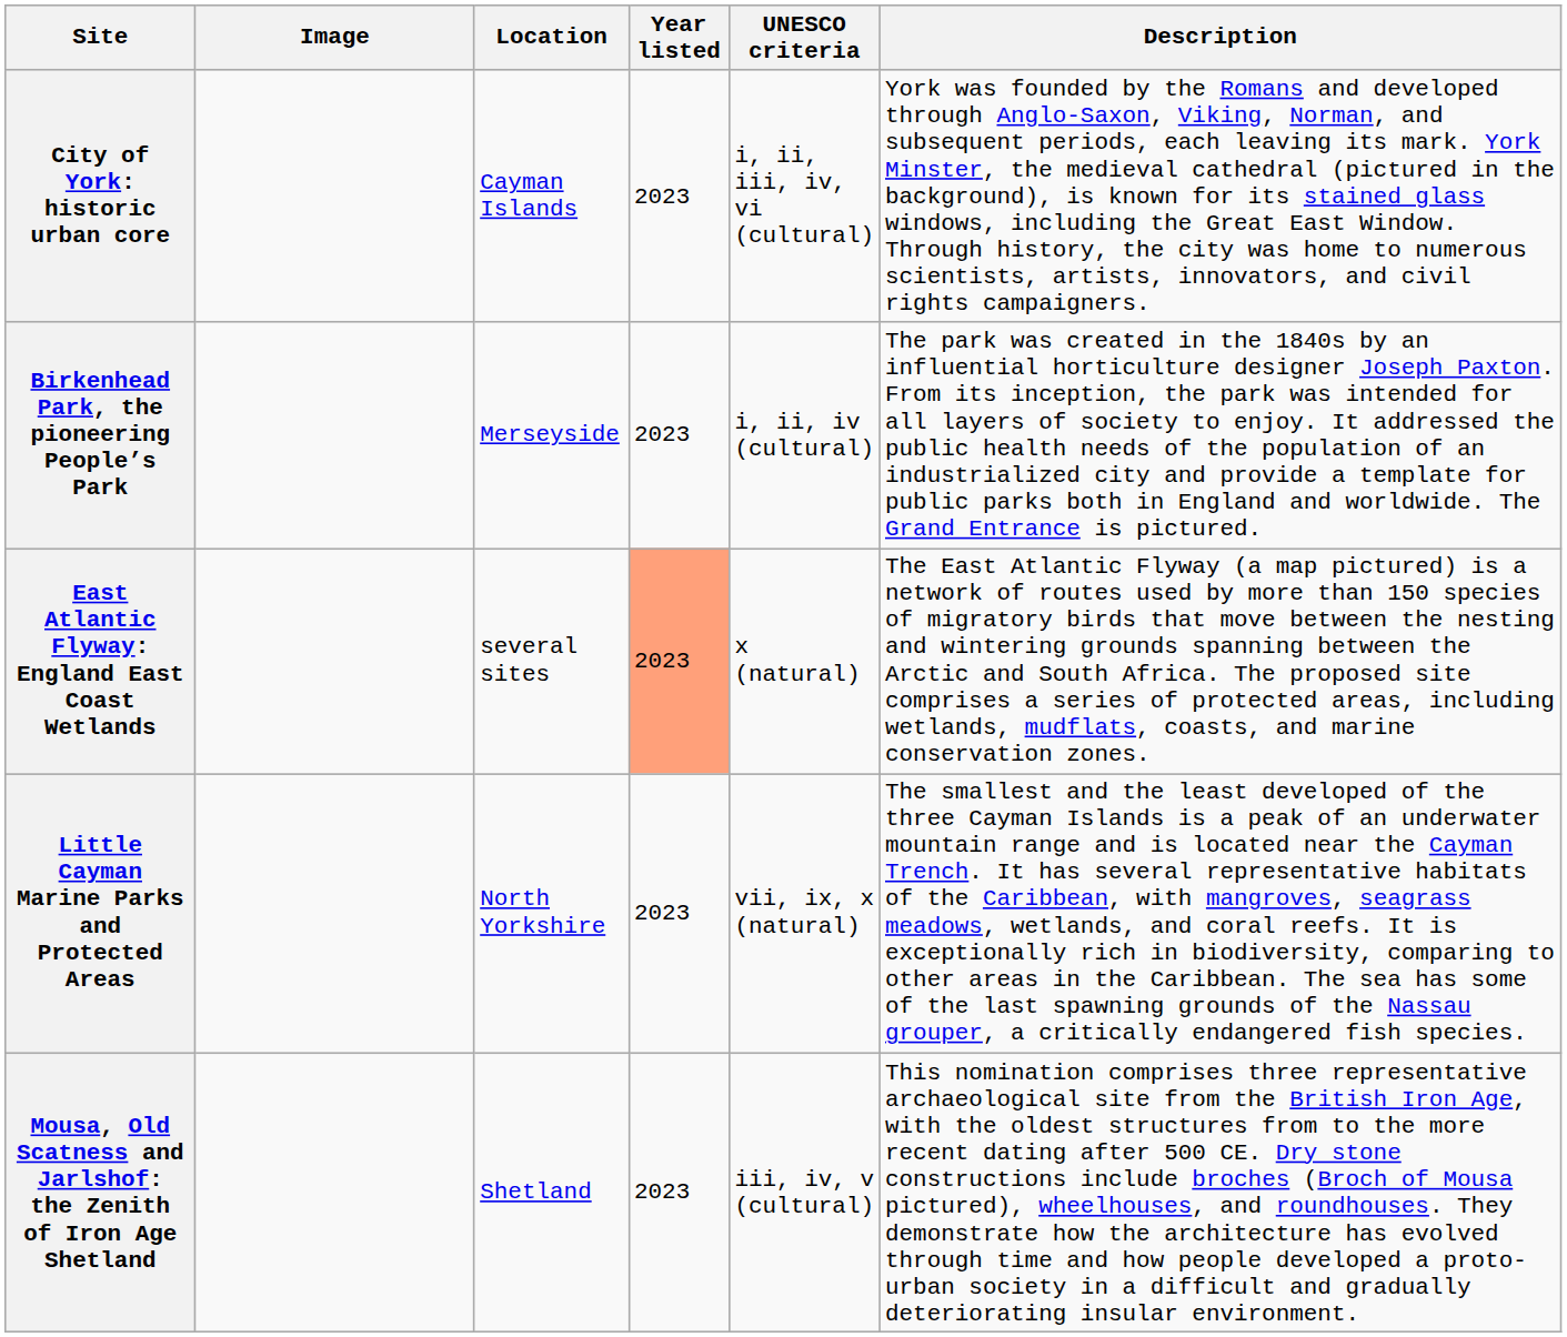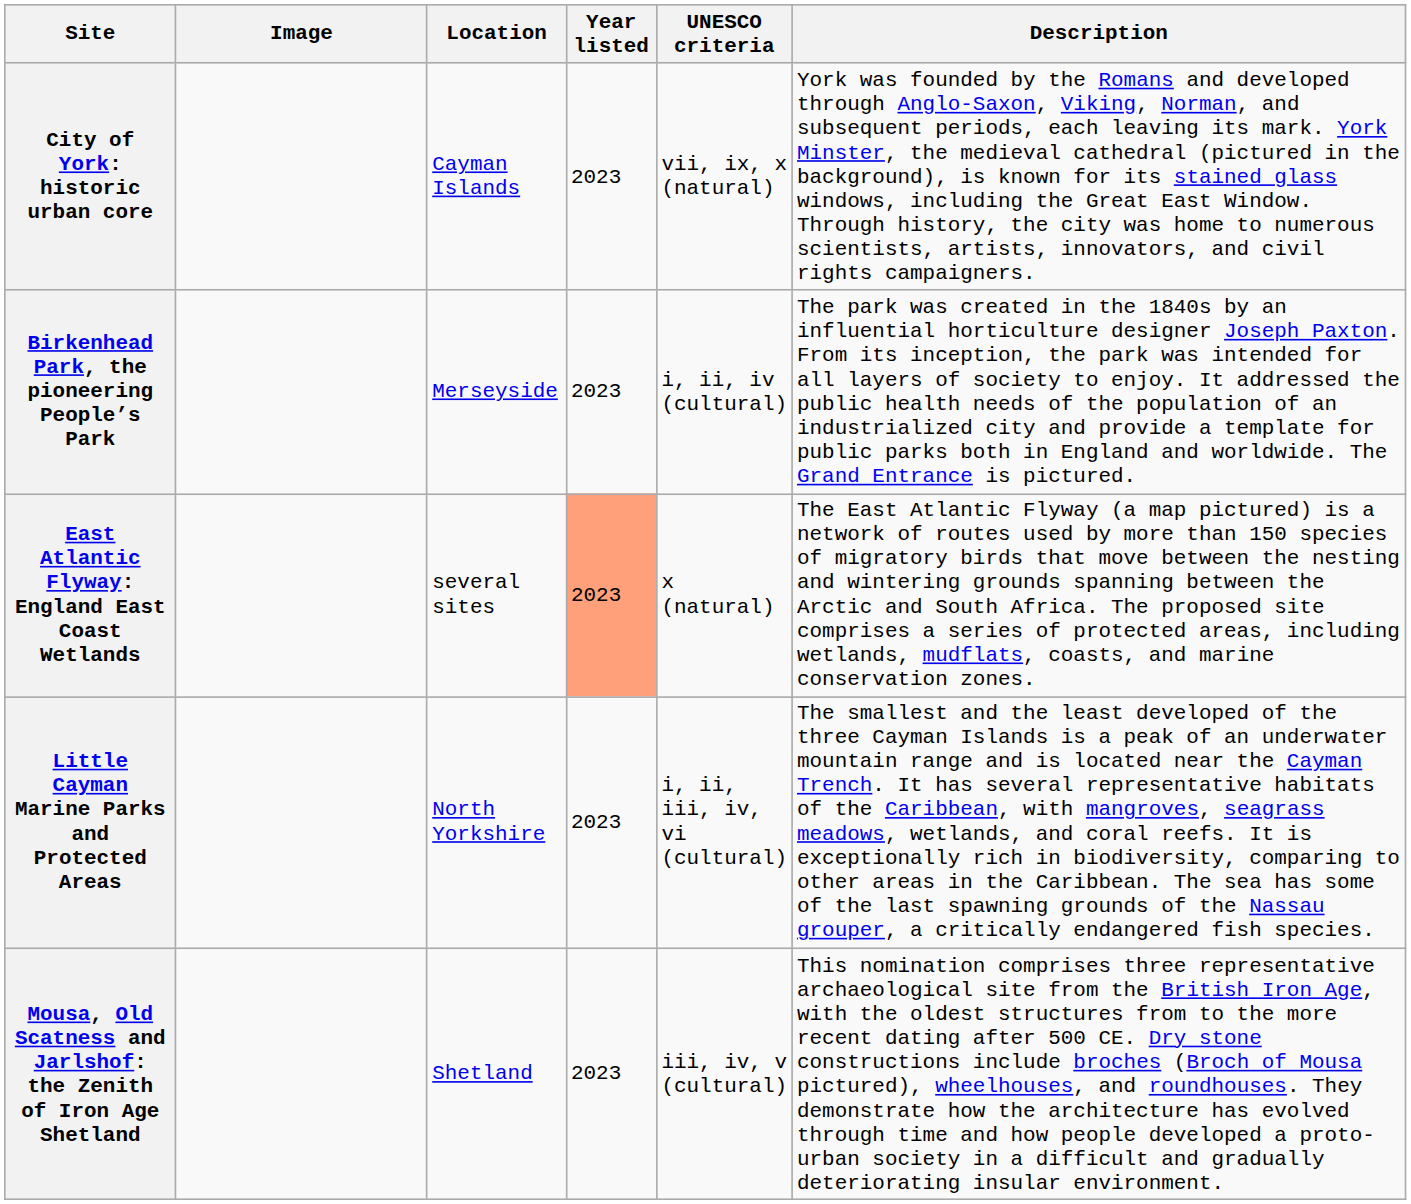City of York: historic urban core | UNESCO criteria: i, ii, iii, iv, vi (cultural) -> vii, ix, x (natural)
Little Cayman Marine Parks and Protected Areas | UNESCO criteria: vii, ix, x (natural) -> i, ii, iii, iv, vi (cultural)
